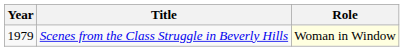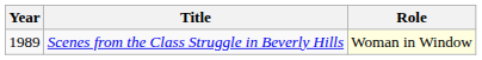Scenes from the Class Struggle in Beverly Hills | Year: 1979 -> 1989
